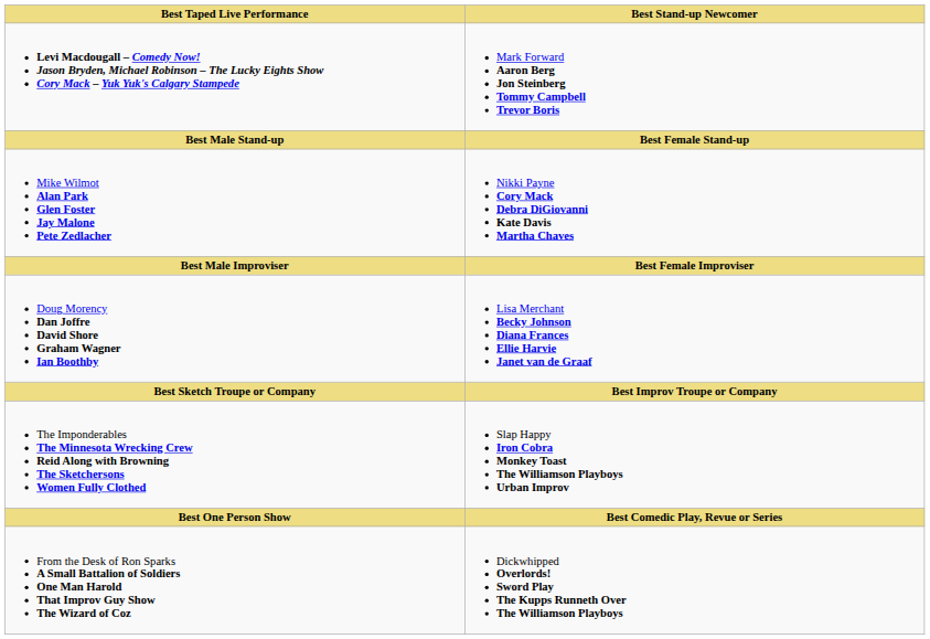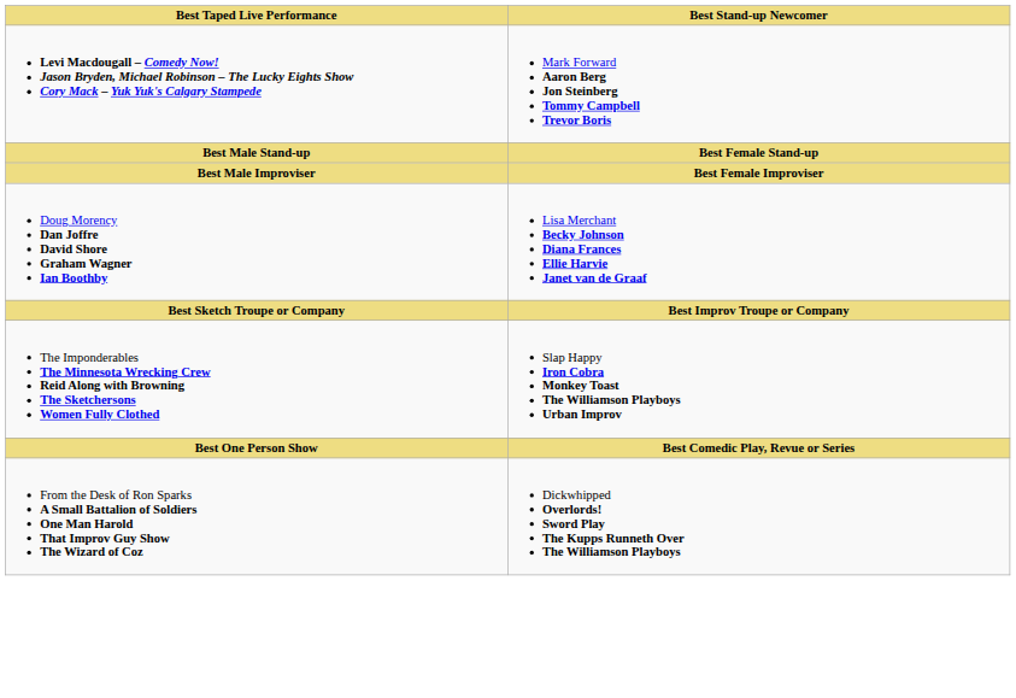- row: Mike Wilmot Alan Park Glen Foster Jay Malone Pete Zedlacher | Nikki Payne Cory Mack Debra DiGiovanni Kate Davis Martha Chaves
